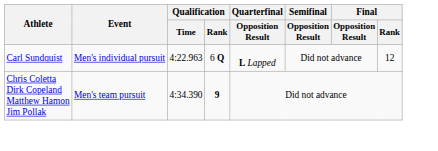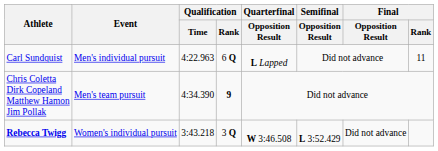Carl Sundquist | Final / Rank: 12 -> 11
+ row: Rebecca Twigg | Women's individual pursuit | 3:43.218 | 3 Q | W 3:46.508 | L 3:52.429 | Did not advance
